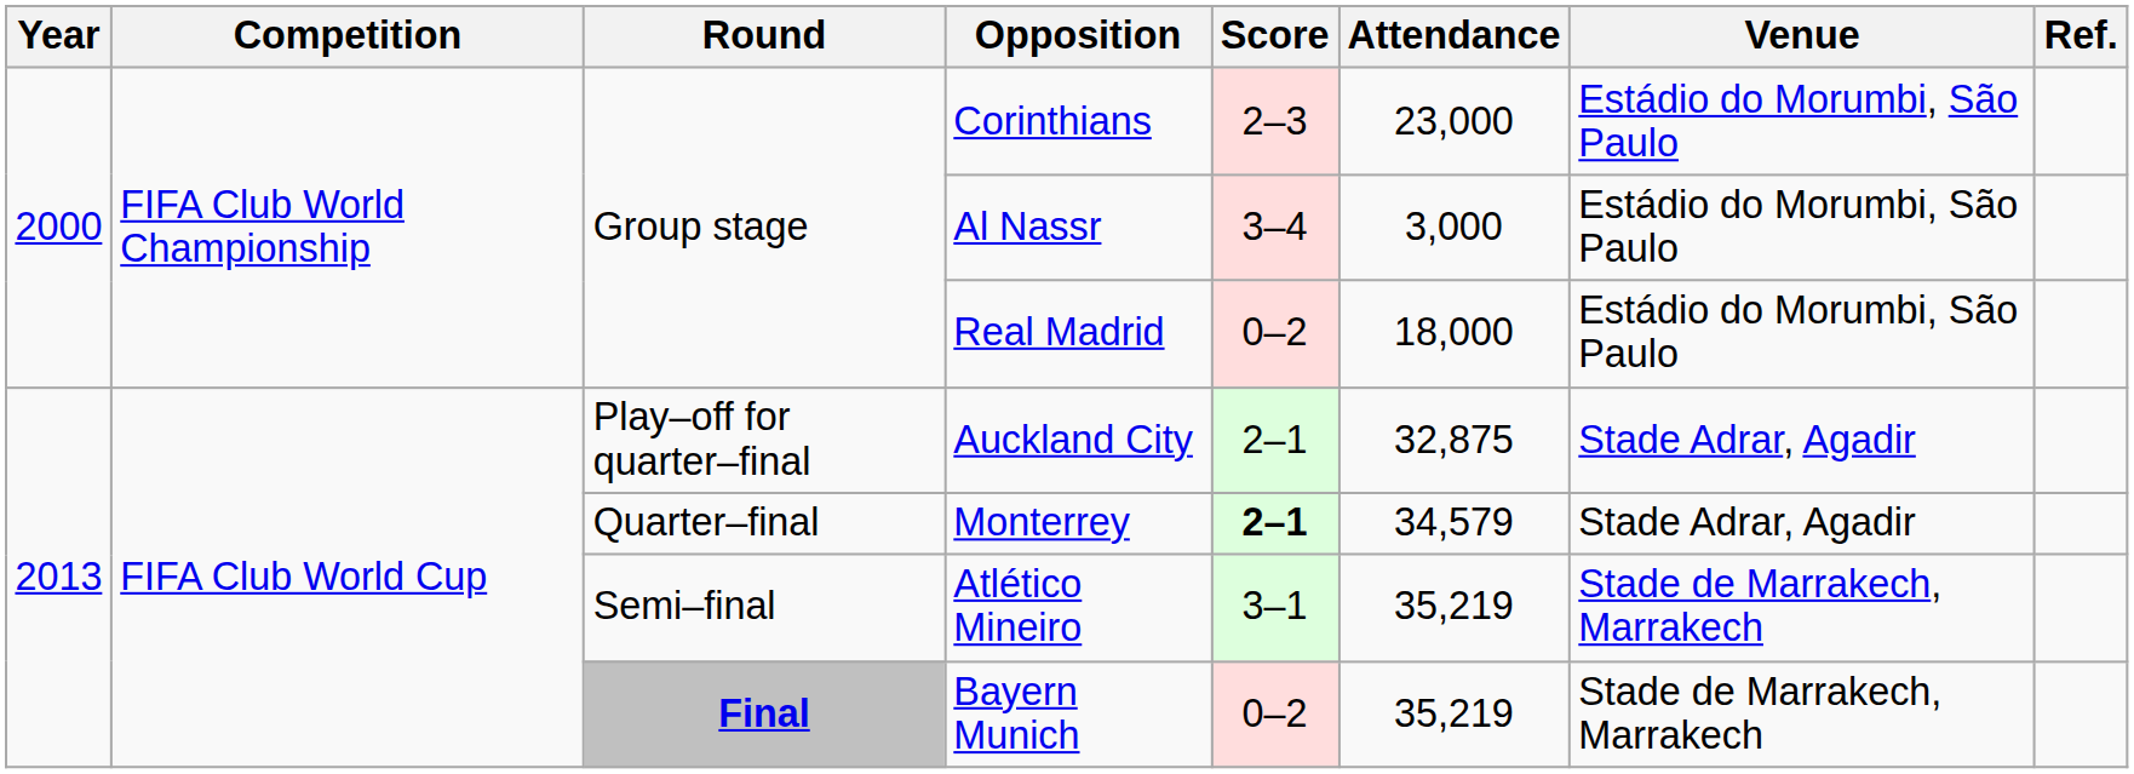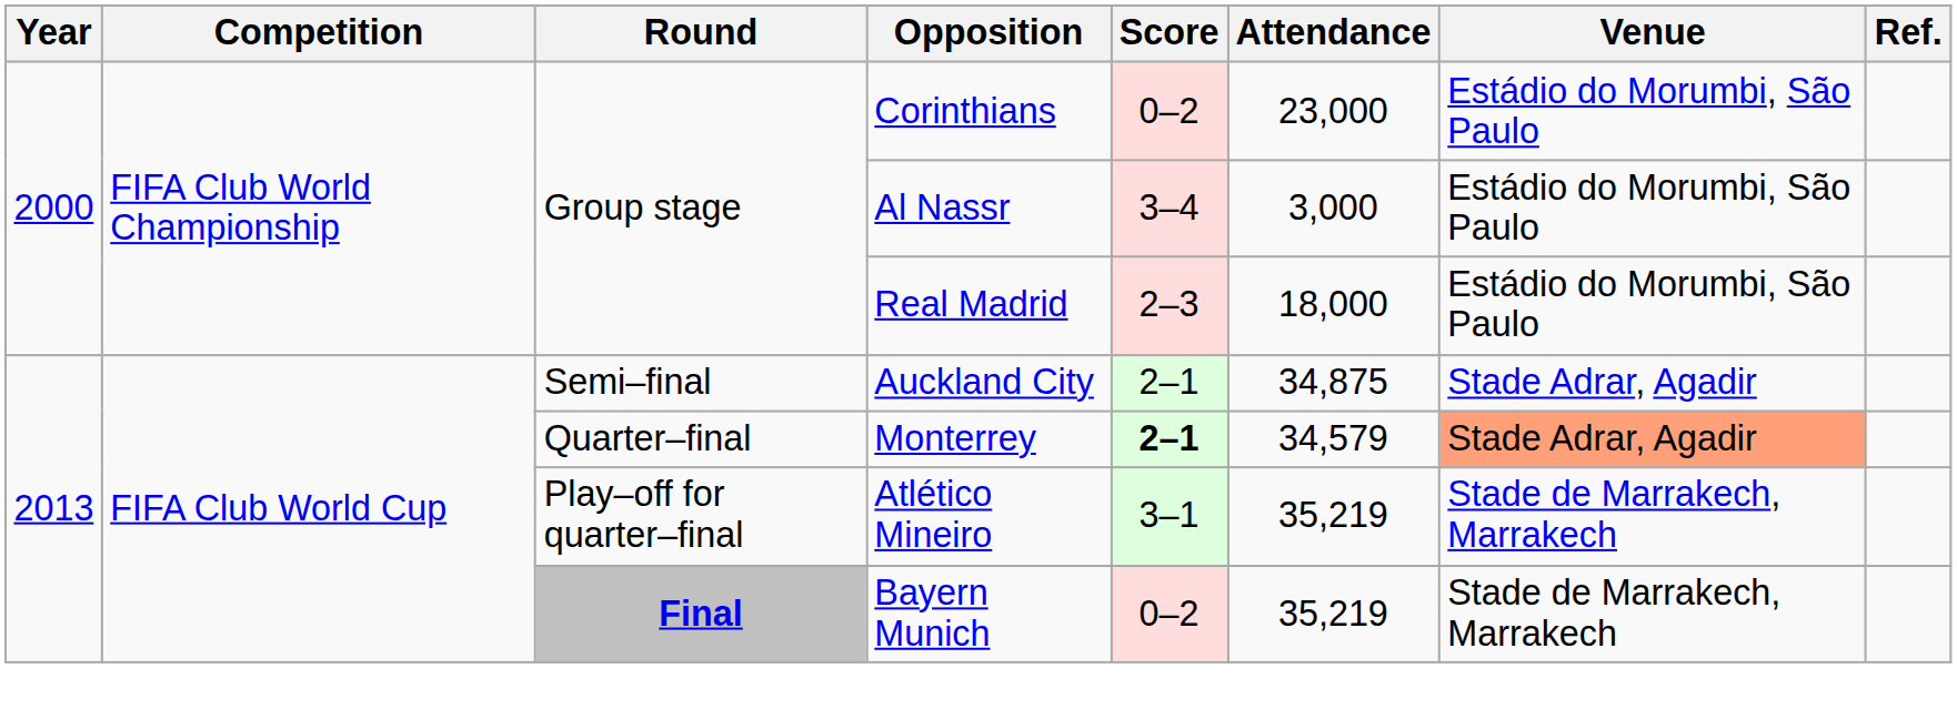Corinthians | Score: 2–3 -> 0–2
Real Madrid | Score: 0–2 -> 2–3
Auckland City | Round: Play–off for quarter–final -> Semi–final
Auckland City | Attendance: 32,875 -> 34,875
Monterrey | Venue: no background -> lightsalmon background
Atlético Mineiro | Round: Semi–final -> Play–off for quarter–final
